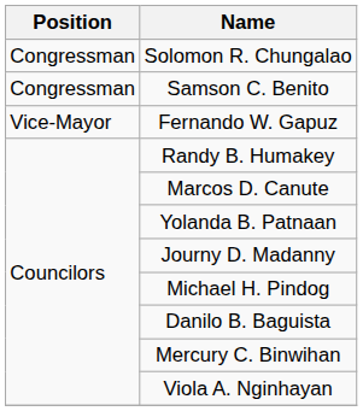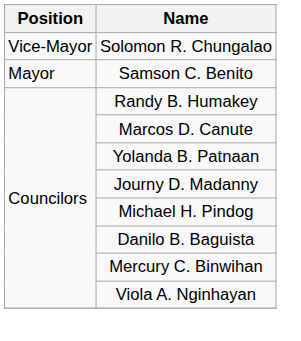Solomon R. Chungalao | Position: Congressman -> Vice-Mayor
Samson C. Benito | Position: Congressman -> Mayor
- row: Vice-Mayor | Fernando W. Gapuz
